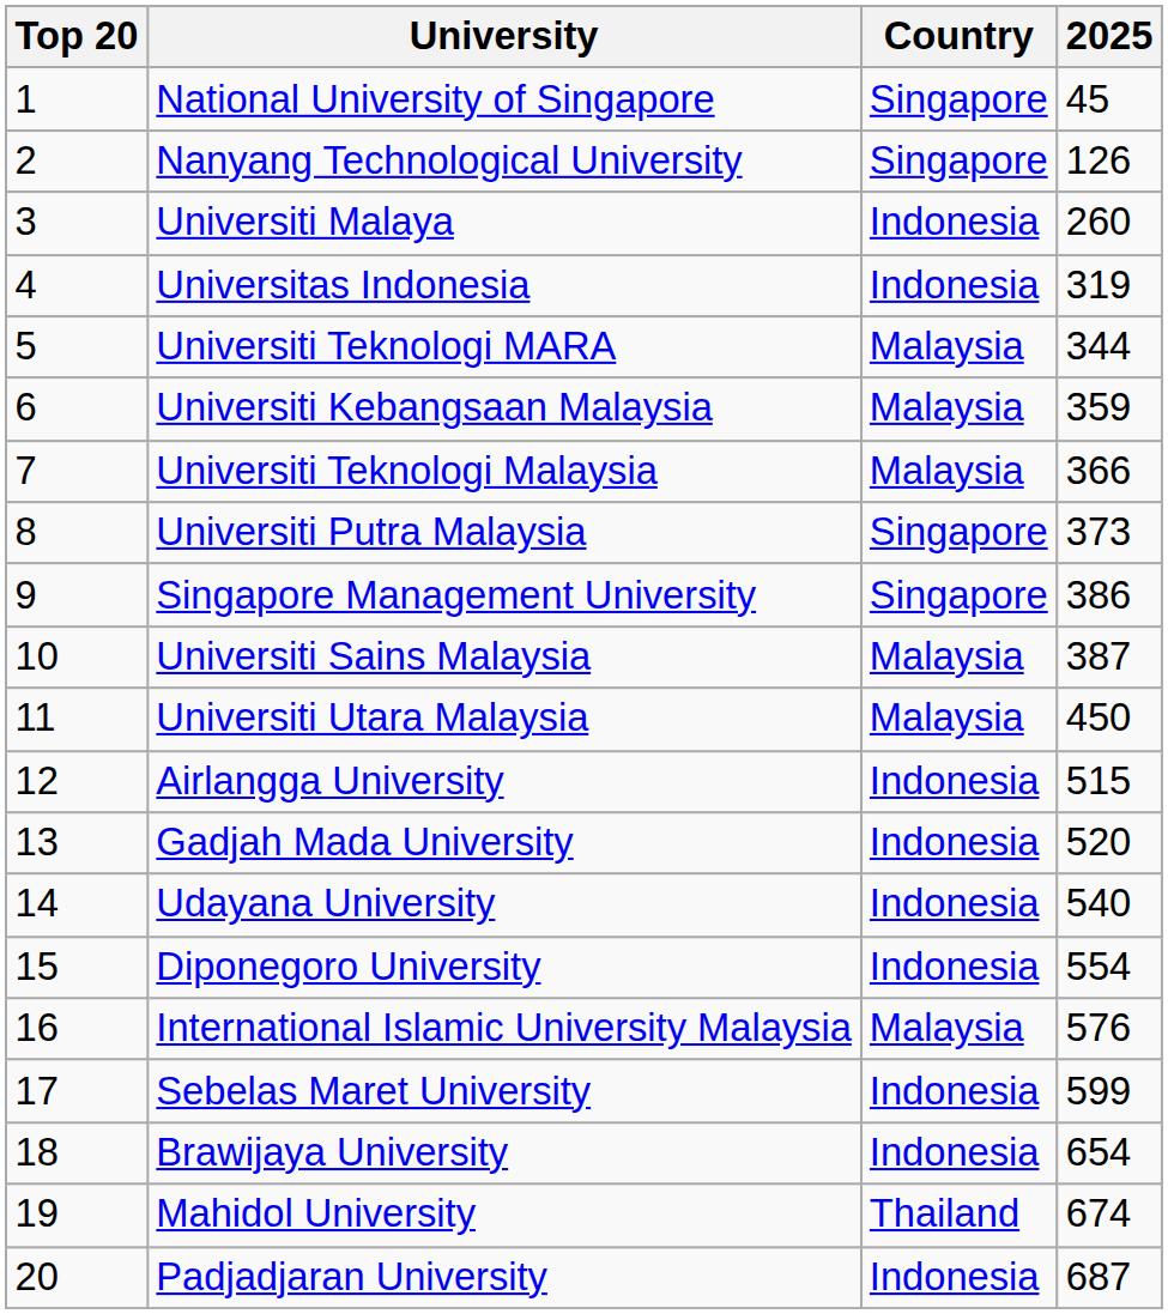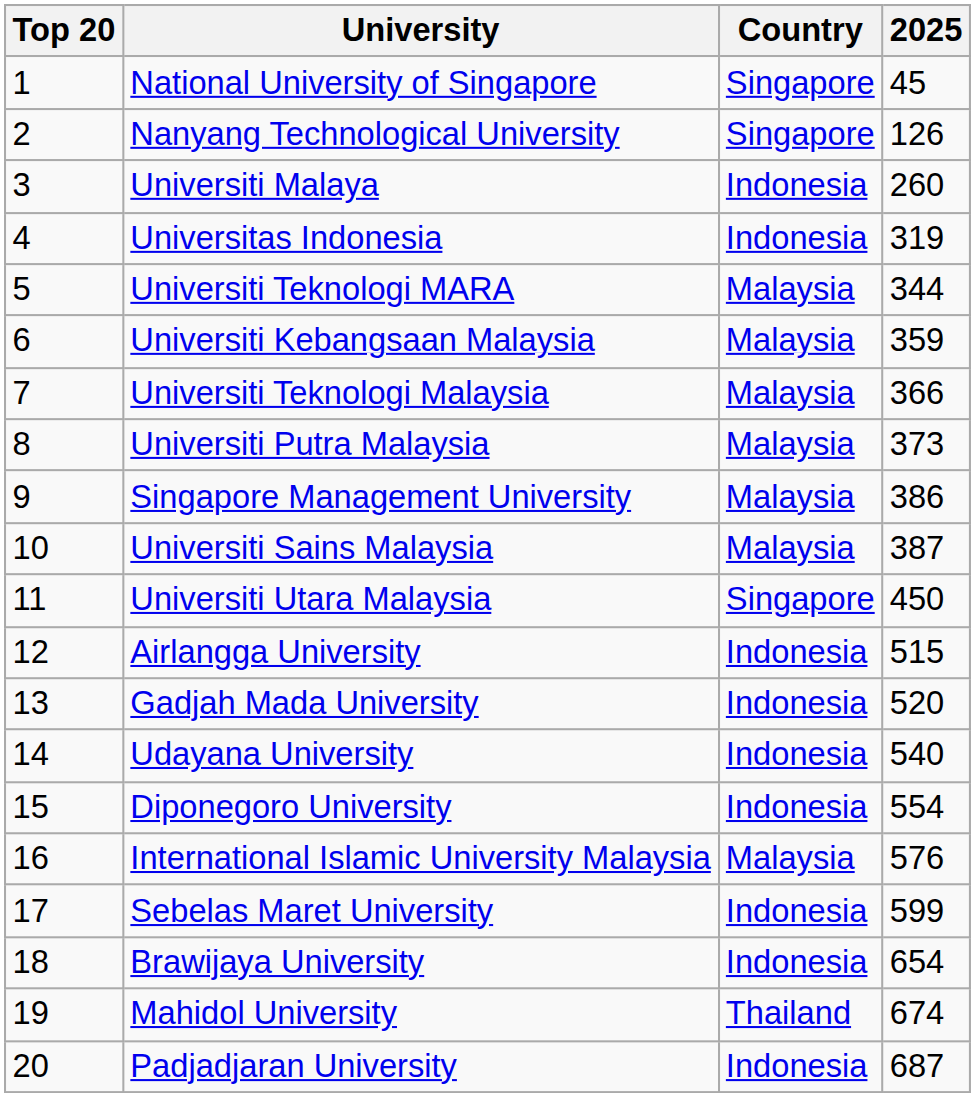Universiti Putra Malaysia | Country: Singapore -> Malaysia
Singapore Management University | Country: Singapore -> Malaysia
Universiti Utara Malaysia | Country: Malaysia -> Singapore
